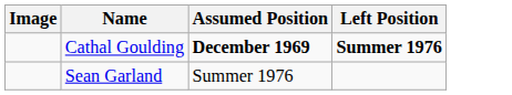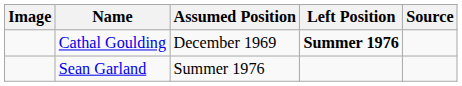+ column: Source
Cathal Goulding | Assumed Position: bold -> normal
